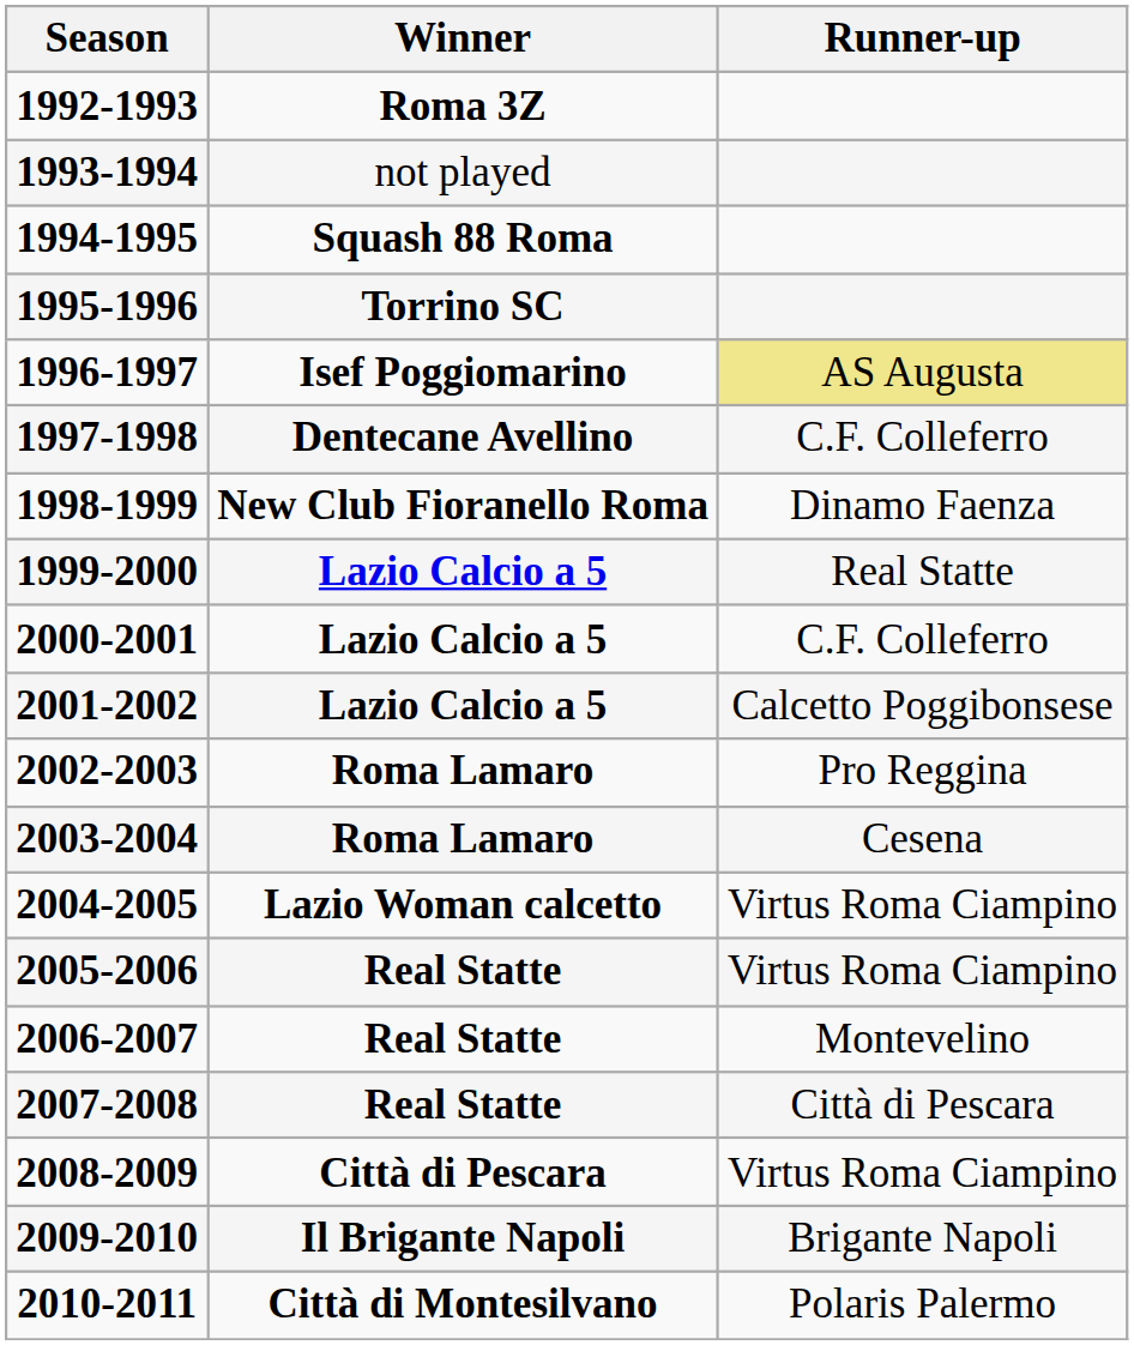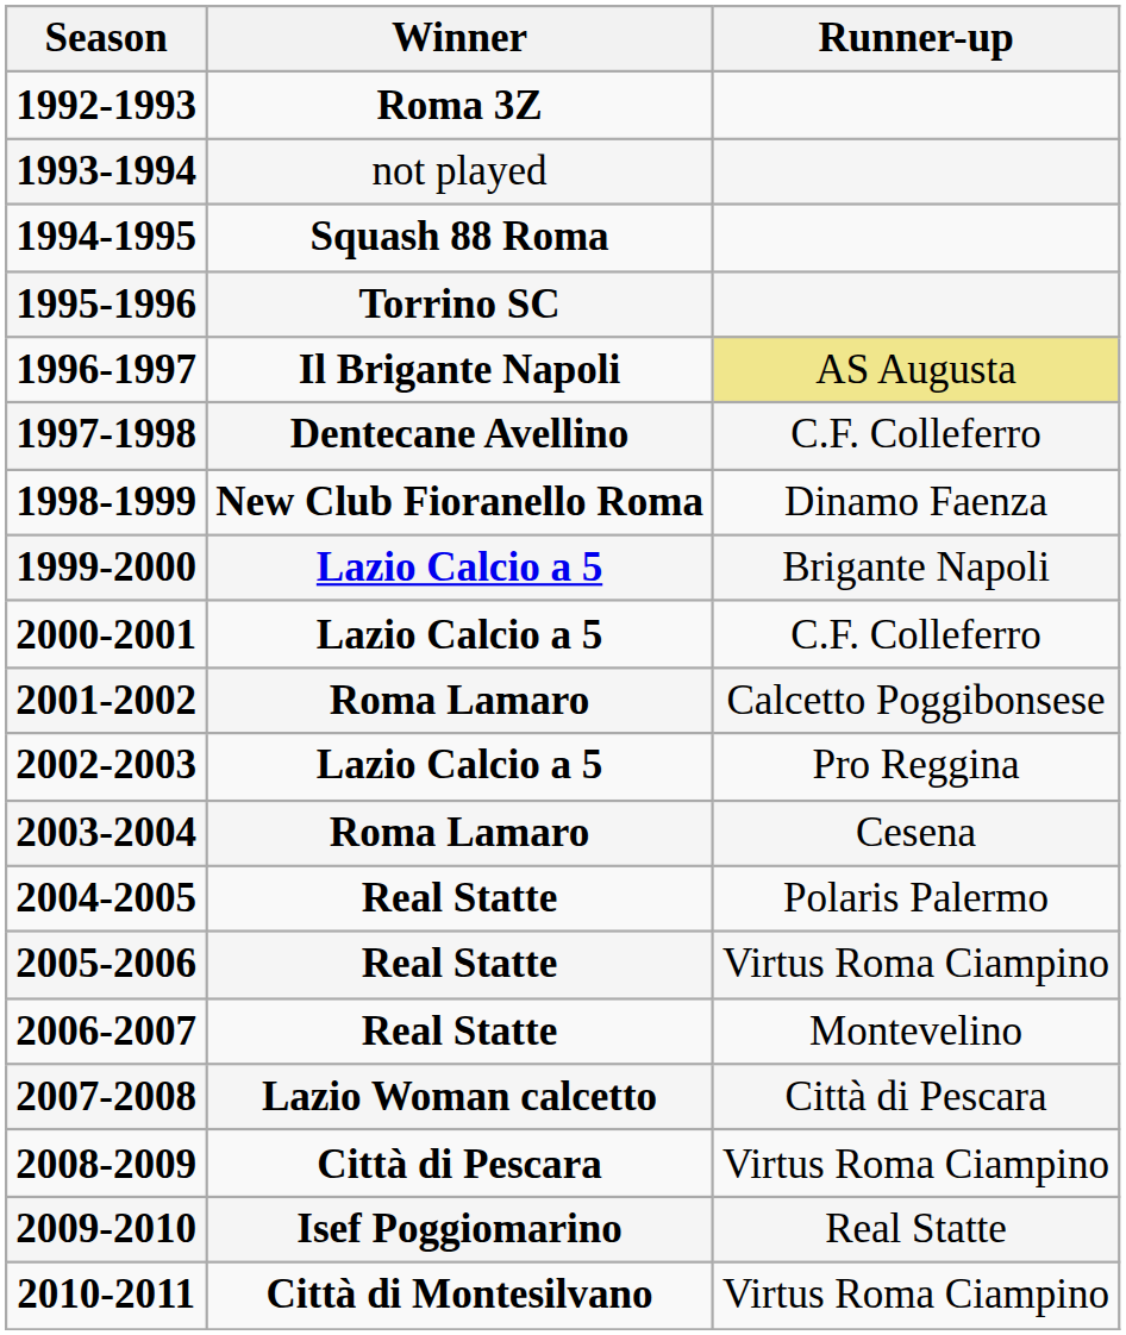1996-1997 | Winner: Isef Poggiomarino -> Il Brigante Napoli
1999-2000 | Runner-up: Real Statte -> Brigante Napoli
2001-2002 | Winner: Lazio Calcio a 5 -> Roma Lamaro
2002-2003 | Winner: Roma Lamaro -> Lazio Calcio a 5
2004-2005 | Winner: Lazio Woman calcetto -> Real Statte
2004-2005 | Runner-up: Virtus Roma Ciampino -> Polaris Palermo
2007-2008 | Winner: Real Statte -> Lazio Woman calcetto
2009-2010 | Winner: Il Brigante Napoli -> Isef Poggiomarino
2009-2010 | Runner-up: Brigante Napoli -> Real Statte
2010-2011 | Runner-up: Polaris Palermo -> Virtus Roma Ciampino
